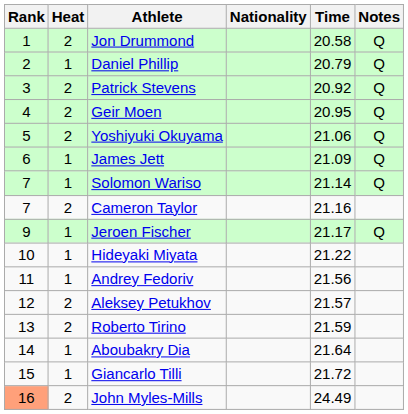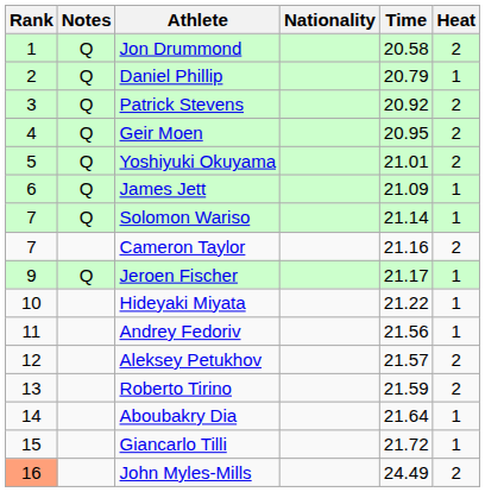columns swapped: Heat <-> Notes
Yoshiyuki Okuyama | Time: 21.06 -> 21.01
